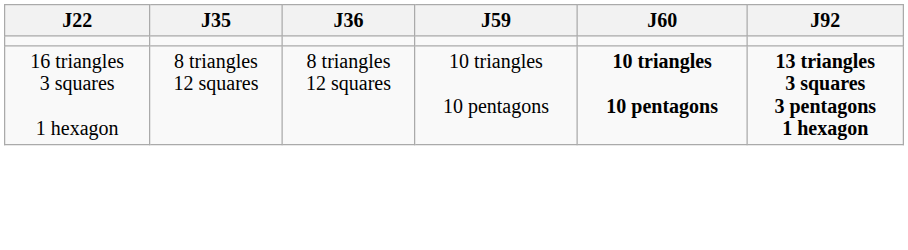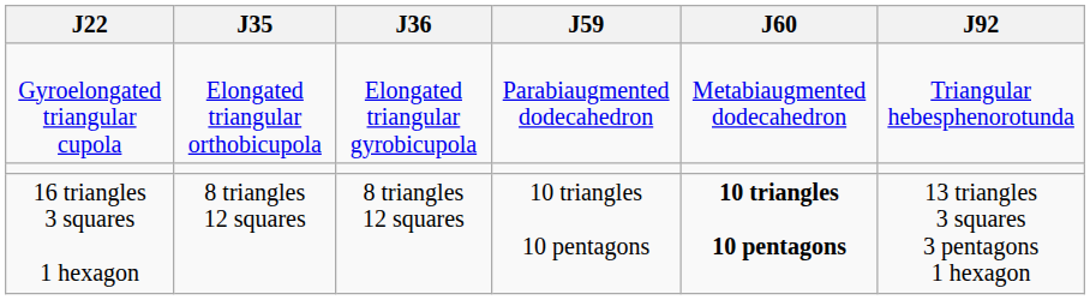+ row: Gyroelongated triangular cupola | Elongated triangular orthobicupola | Elongated triangular gyrobicupola | Parabiaugmented dodecahedron | Metabiaugmented dodecahedron | Triangular hebesphenorotunda
16 triangles 3 squares 1 hexagon | J92: bold -> normal
